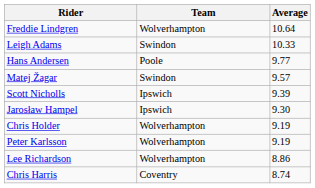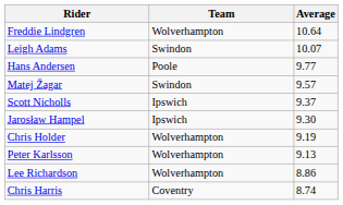Leigh Adams | Average: 10.33 -> 10.07
Scott Nicholls | Average: 9.39 -> 9.37
Peter Karlsson | Average: 9.19 -> 9.13
